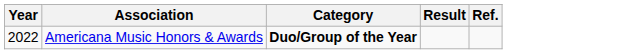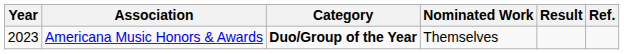+ column: Nominated Work | Themselves
Americana Music Honors & Awards | Year: 2022 -> 2023
